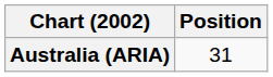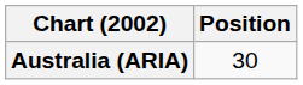Australia (ARIA) | Position: 31 -> 30
